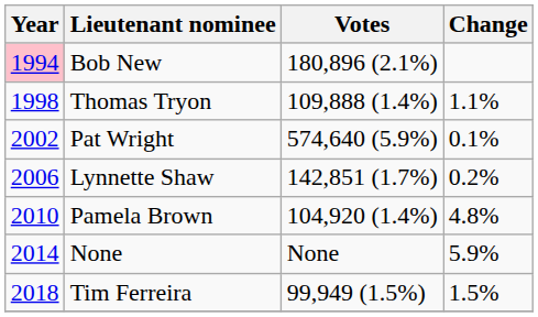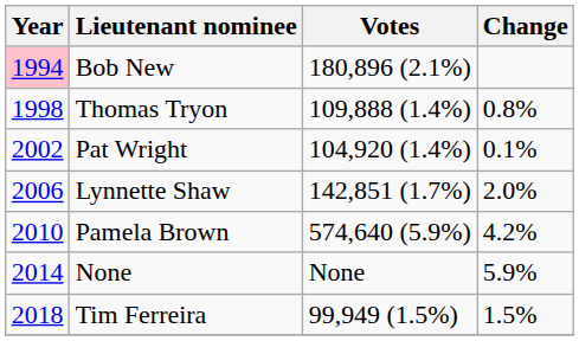Thomas Tryon | Change: 1.1% -> 0.8%
Pat Wright | Votes: 574,640 (5.9%) -> 104,920 (1.4%)
Lynnette Shaw | Change: 0.2% -> 2.0%
Pamela Brown | Votes: 104,920 (1.4%) -> 574,640 (5.9%)
Pamela Brown | Change: 4.8% -> 4.2%
